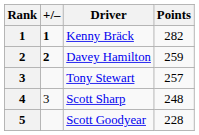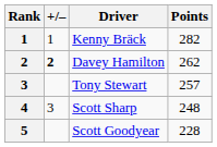Kenny Bräck | +/–: bold -> normal
Davey Hamilton | Points: 259 -> 262
